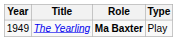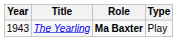The Yearling | Year: 1949 -> 1943
